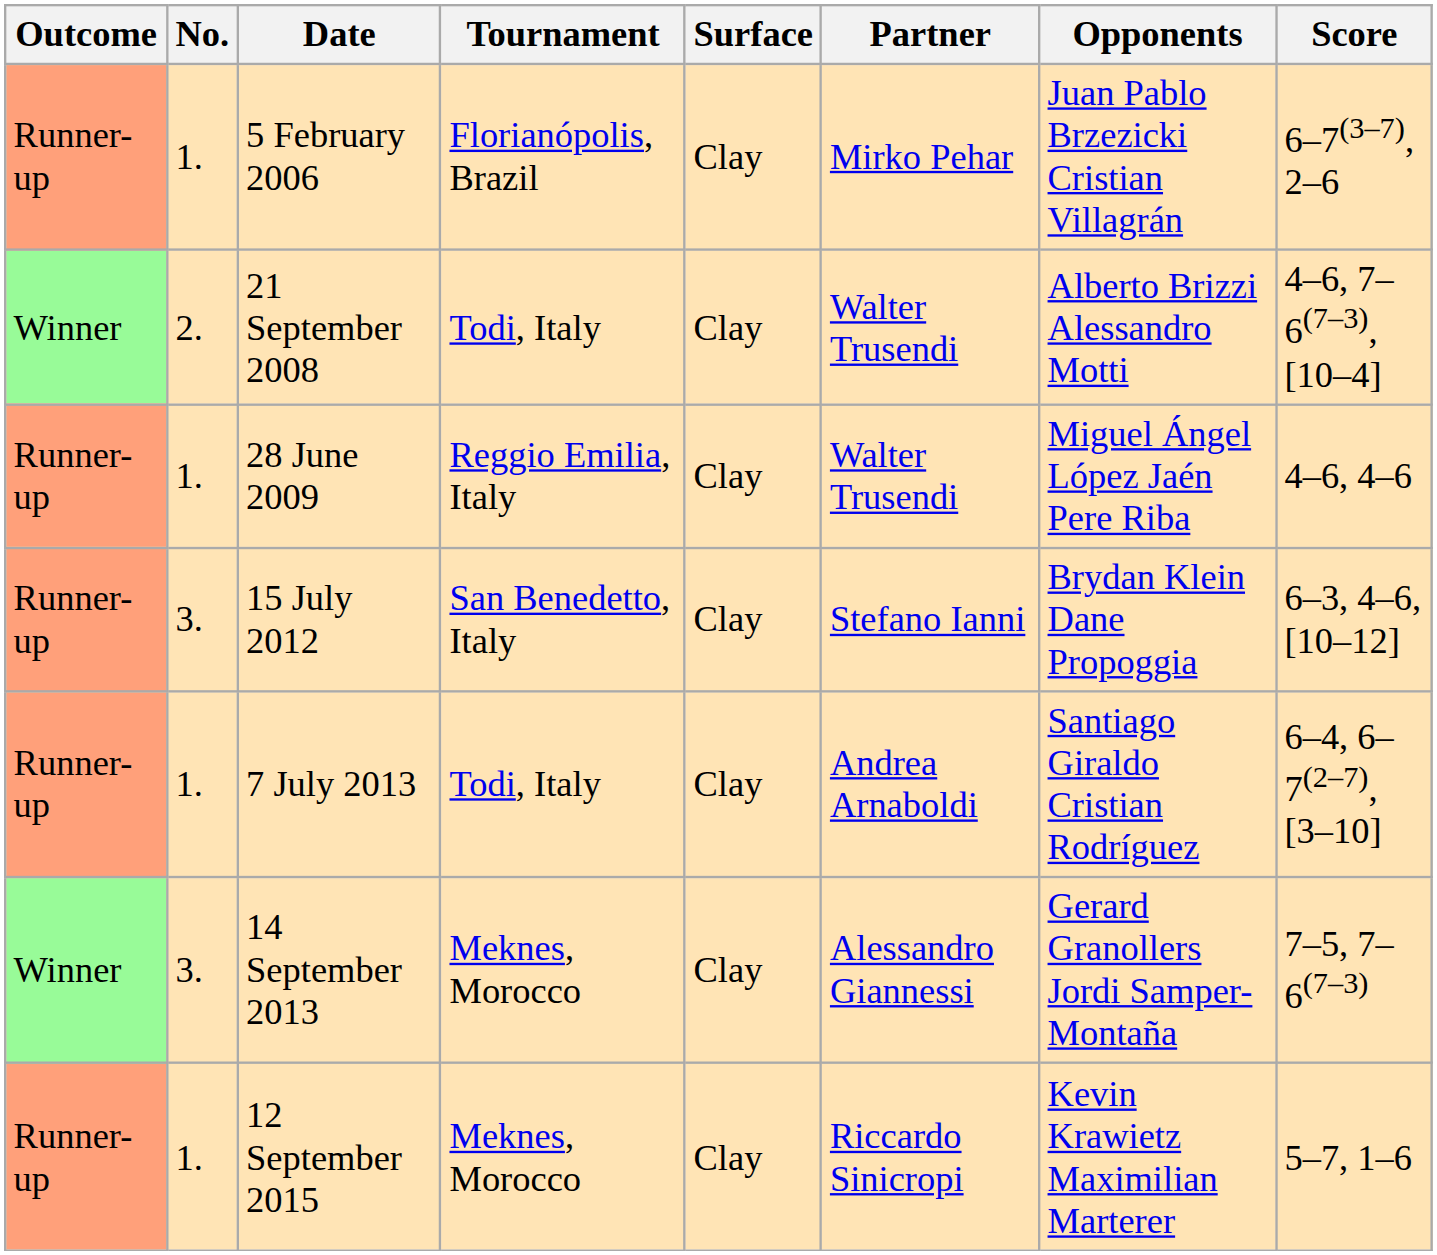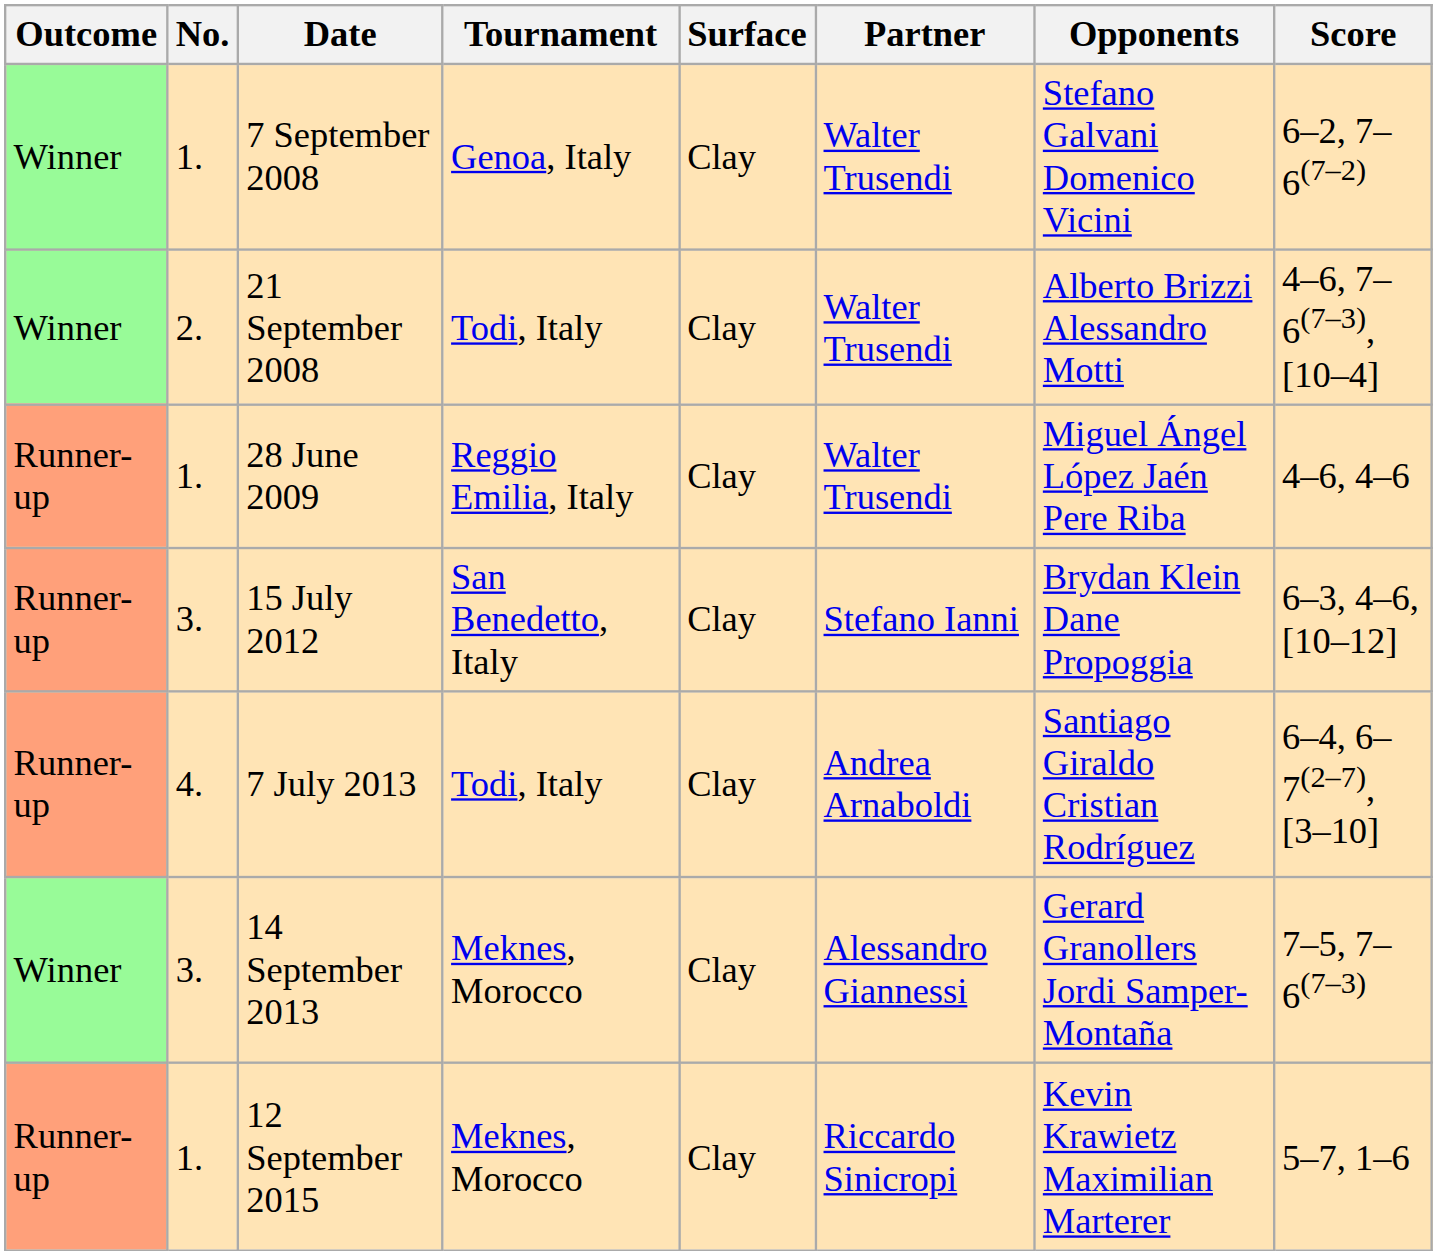- row: Runner-up | 1. | 5 February 2006 | Florianópolis, Brazil | Clay | Mirko Pehar | Juan Pablo Brzezicki Cristian Villagrán | 6–7(3–7), 2–6
+ row: Winner | 1. | 7 September 2008 | Genoa, Italy | Clay | Walter Trusendi | Stefano Galvani Domenico Vicini | 6–2, 7–6(7–2)
7 July 2013 | No.: 1. -> 4.
